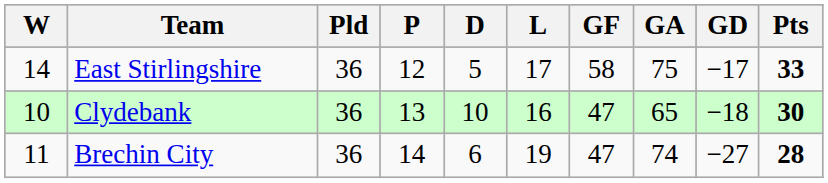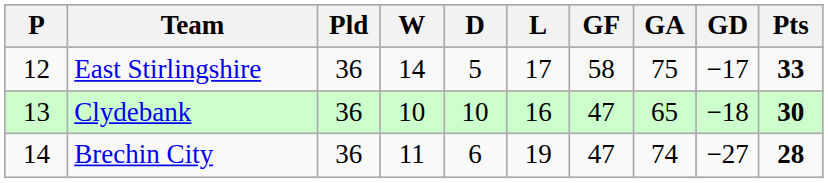columns swapped: P <-> W
